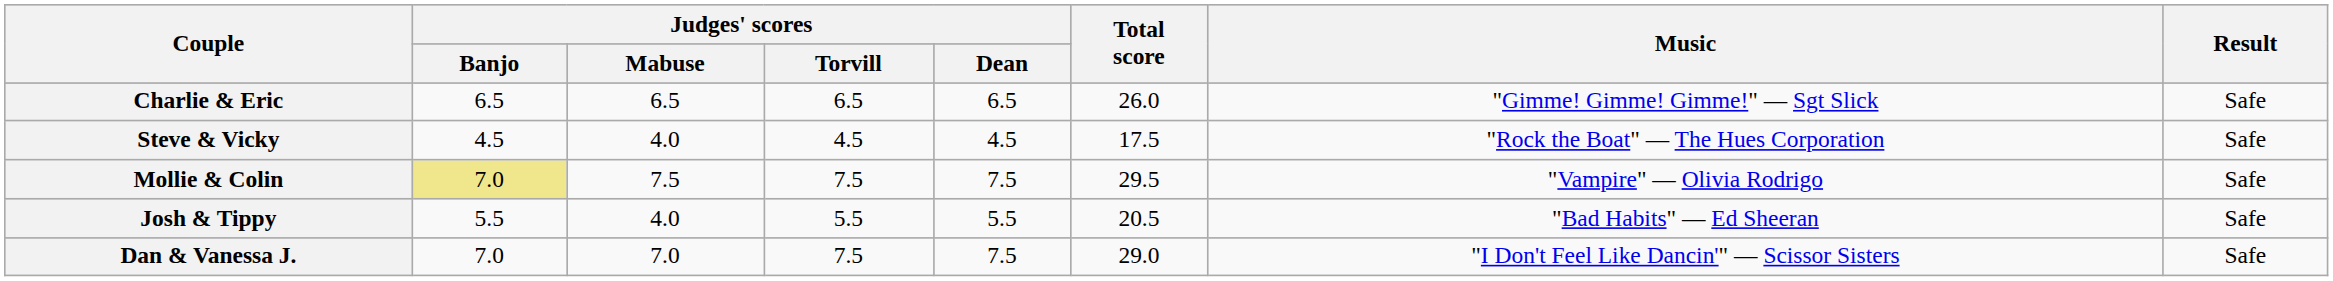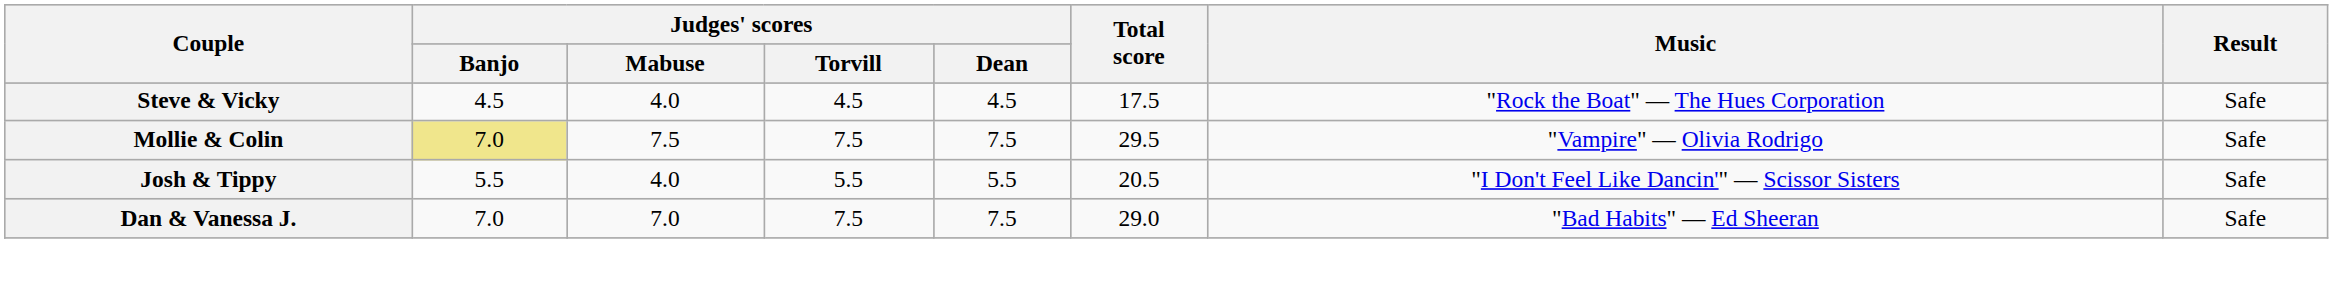- row: Charlie & Eric | 6.5 | 6.5 | 6.5 | 6.5 | 26.0 | "Gimme! Gimme! Gimme!" — Sgt Slick | Safe
Josh & Tippy | Music: "Bad Habits" — Ed Sheeran -> "I Don't Feel Like Dancin'" — Scissor Sisters
Dan & Vanessa J. | Music: "I Don't Feel Like Dancin'" — Scissor Sisters -> "Bad Habits" — Ed Sheeran
